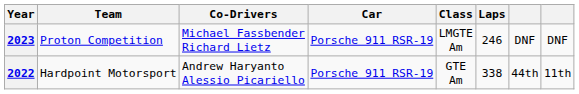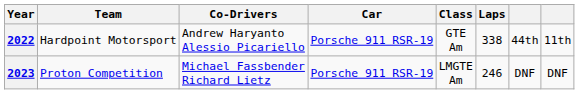rows swapped: 2022 <-> 2023
